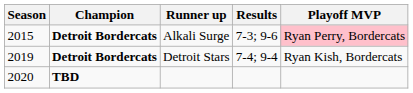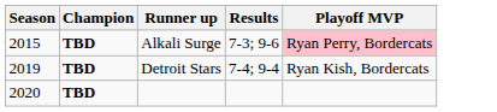Alkali Surge | Champion: Detroit Bordercats -> TBD
Detroit Stars | Champion: Detroit Bordercats -> TBD
